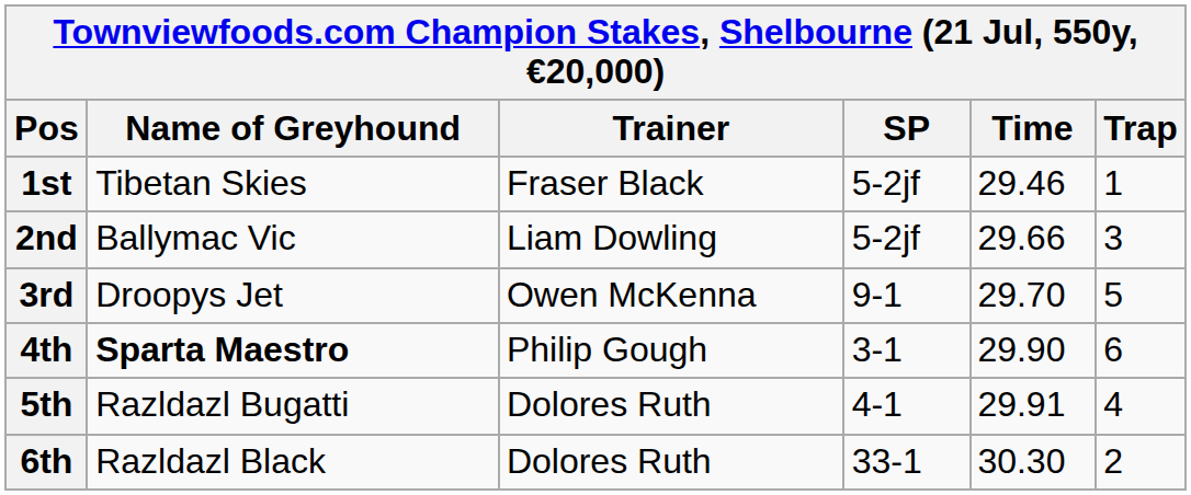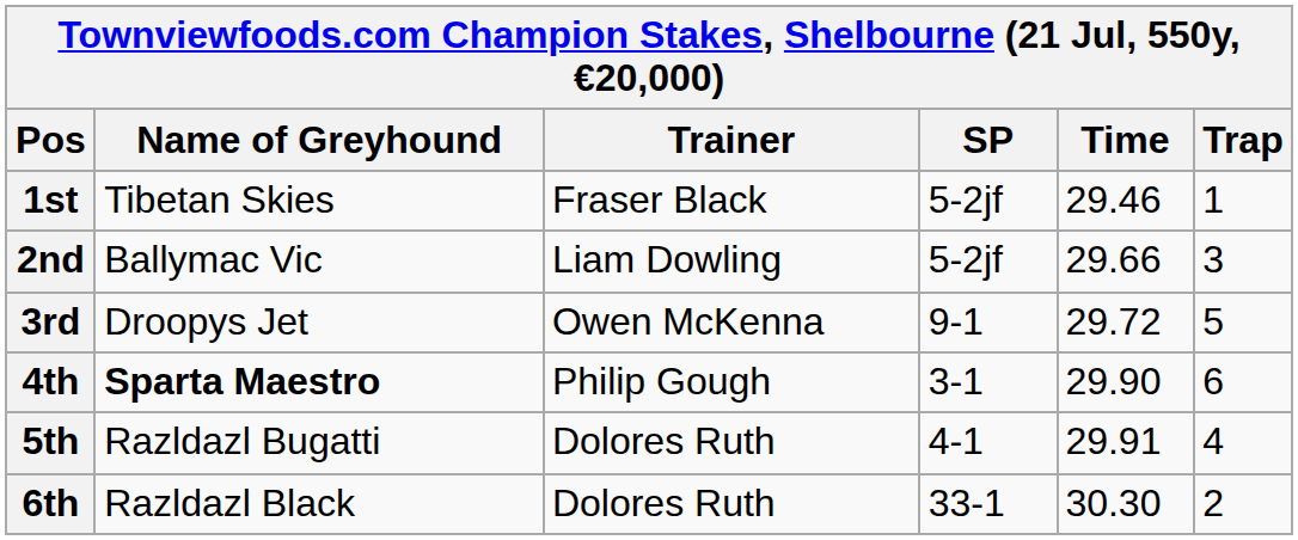3rd | Time: 29.70 -> 29.72
